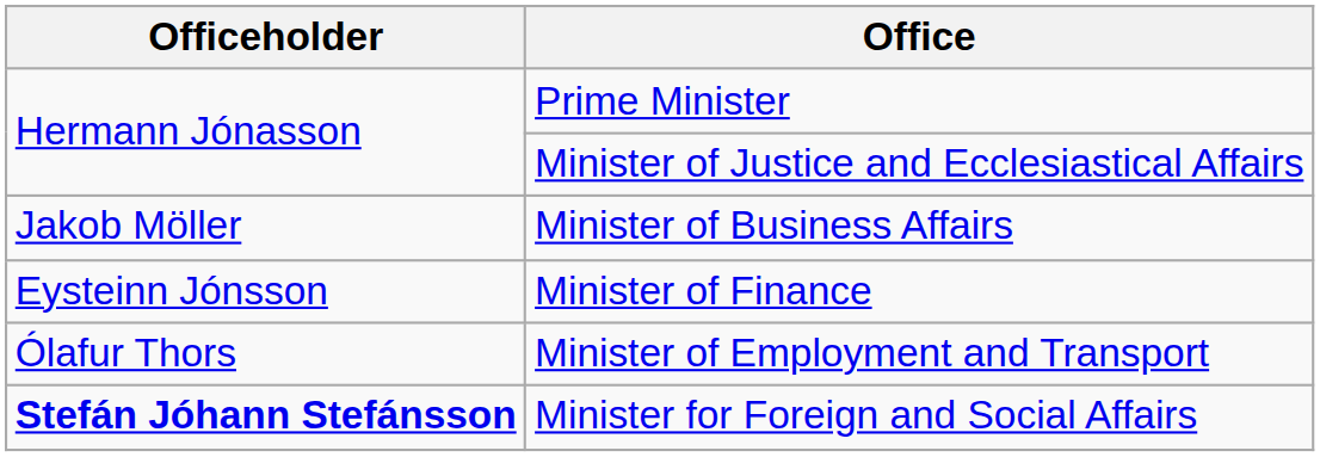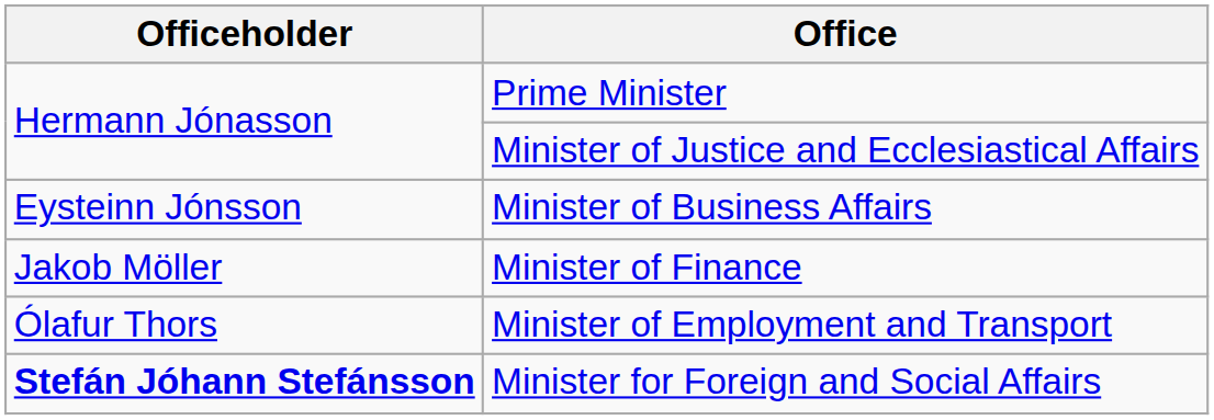Minister of Business Affairs | Officeholder: Jakob Möller -> Eysteinn Jónsson
Minister of Finance | Officeholder: Eysteinn Jónsson -> Jakob Möller
